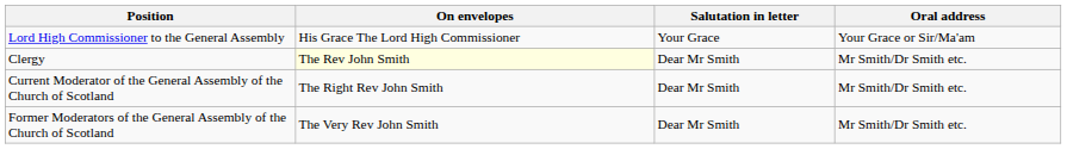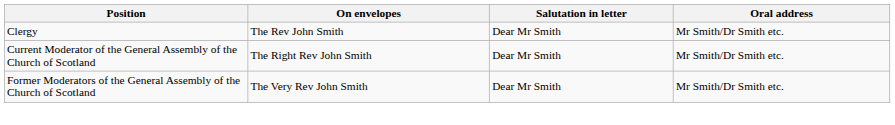- row: Lord High Commissioner to the General Assembly | His Grace The Lord High Commissioner | Your Grace | Your Grace or Sir/Ma'am
Clergy | On envelopes: lightyellow background -> no background
